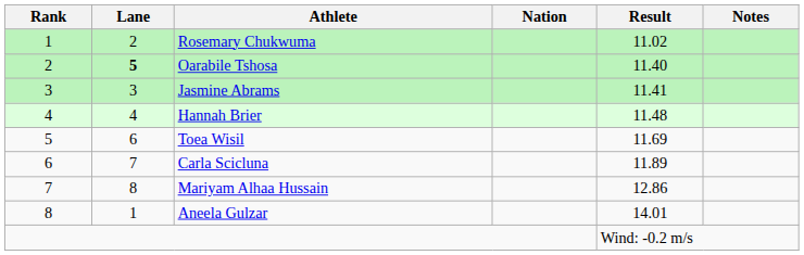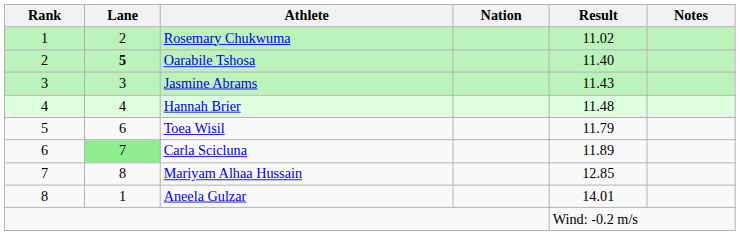Jasmine Abrams | Result: 11.41 -> 11.43
Toea Wisil | Result: 11.69 -> 11.79
Carla Scicluna | Lane: no background -> lightgreen background
Mariyam Alhaa Hussain | Result: 12.86 -> 12.85
